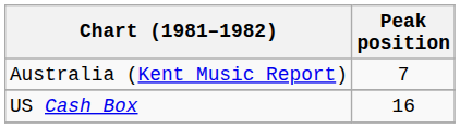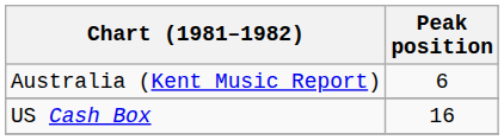Australia (Kent Music Report) | Peak position: 7 -> 6
